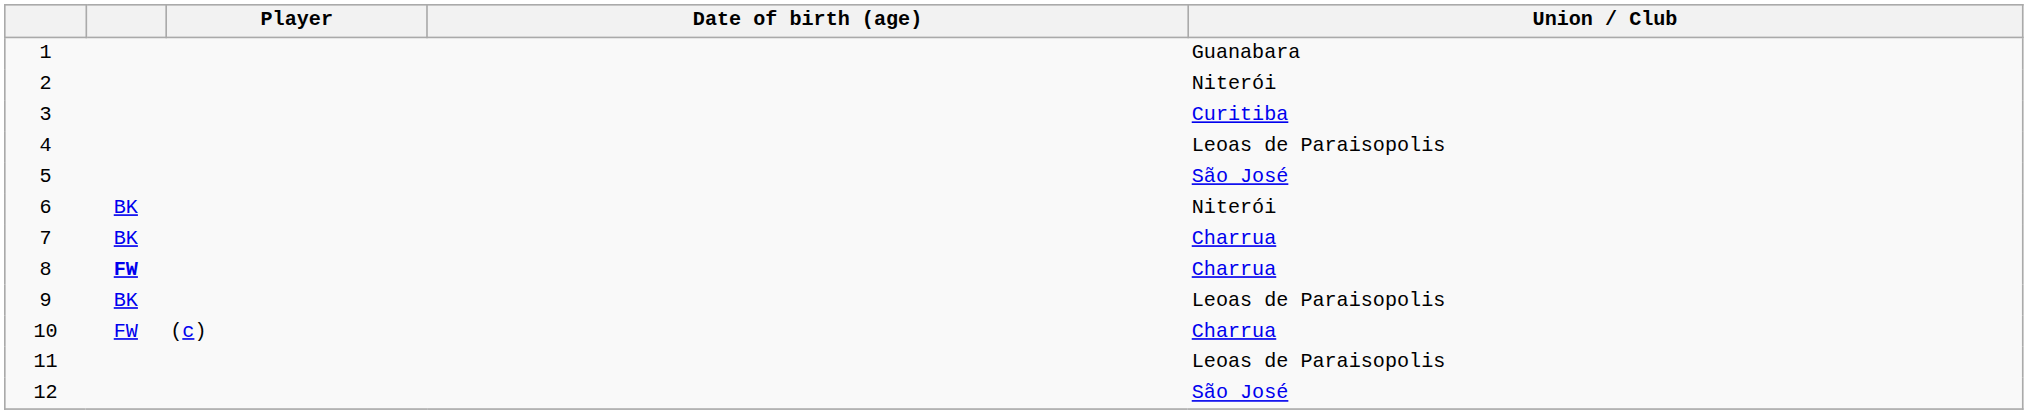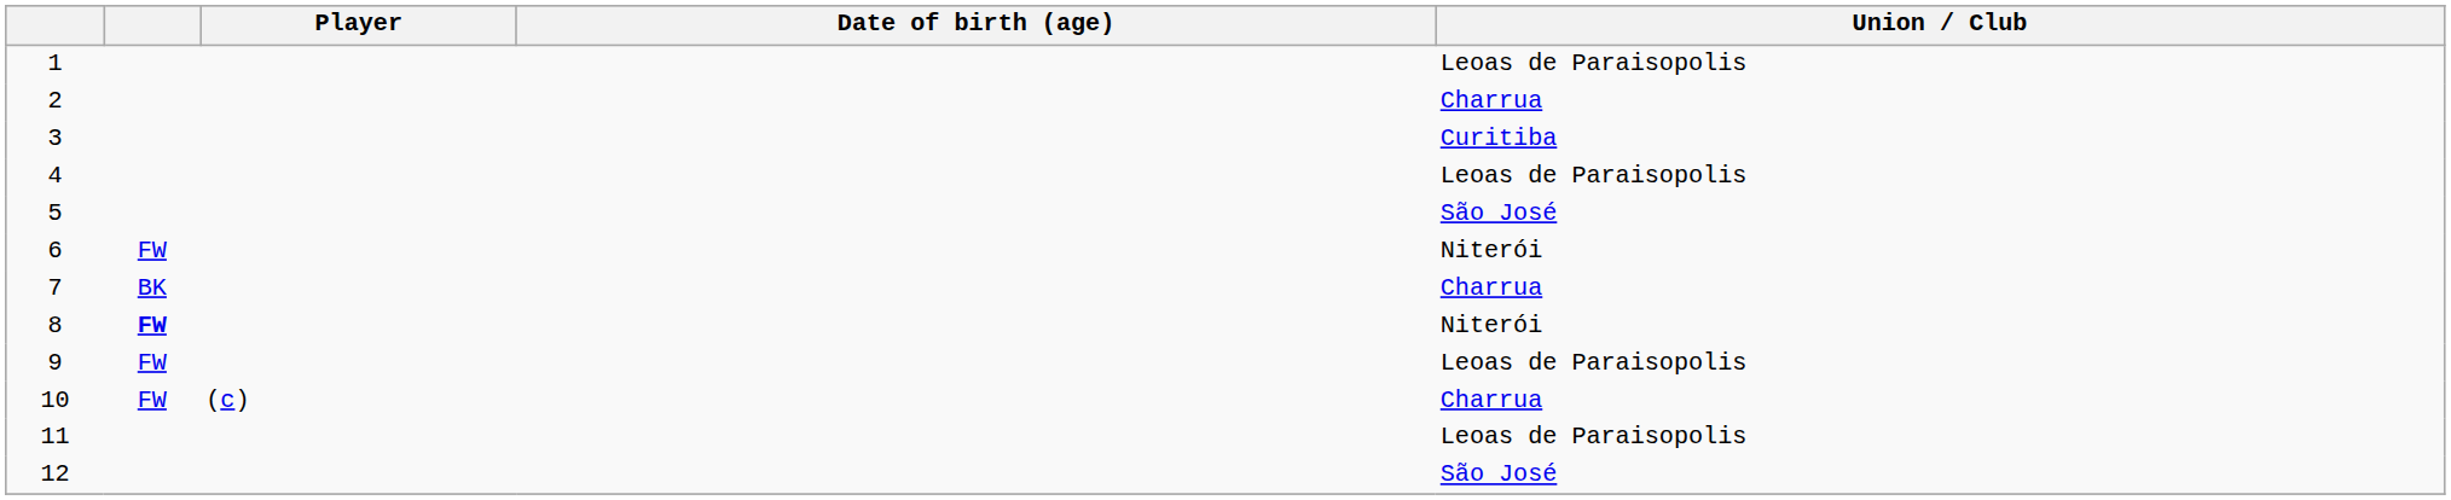1 | Union / Club: Guanabara -> Leoas de Paraisopolis
2 | Union / Club: Niterói -> Charrua
6 | column 2: BK -> FW
8 | Union / Club: Charrua -> Niterói
9 | column 2: BK -> FW
